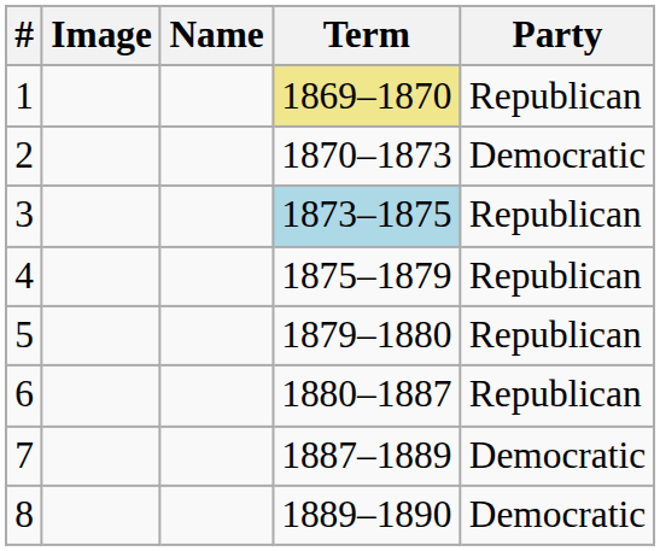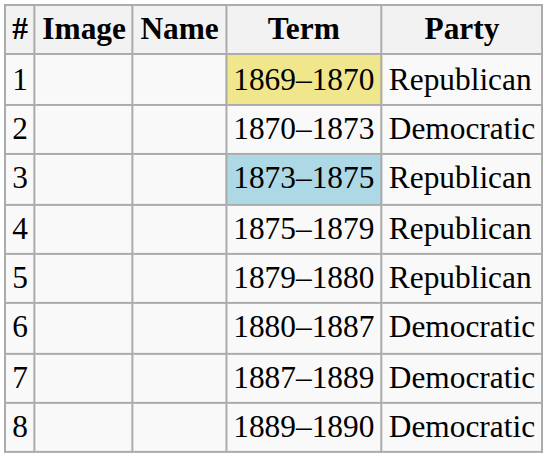6 | Party: Republican -> Democratic
